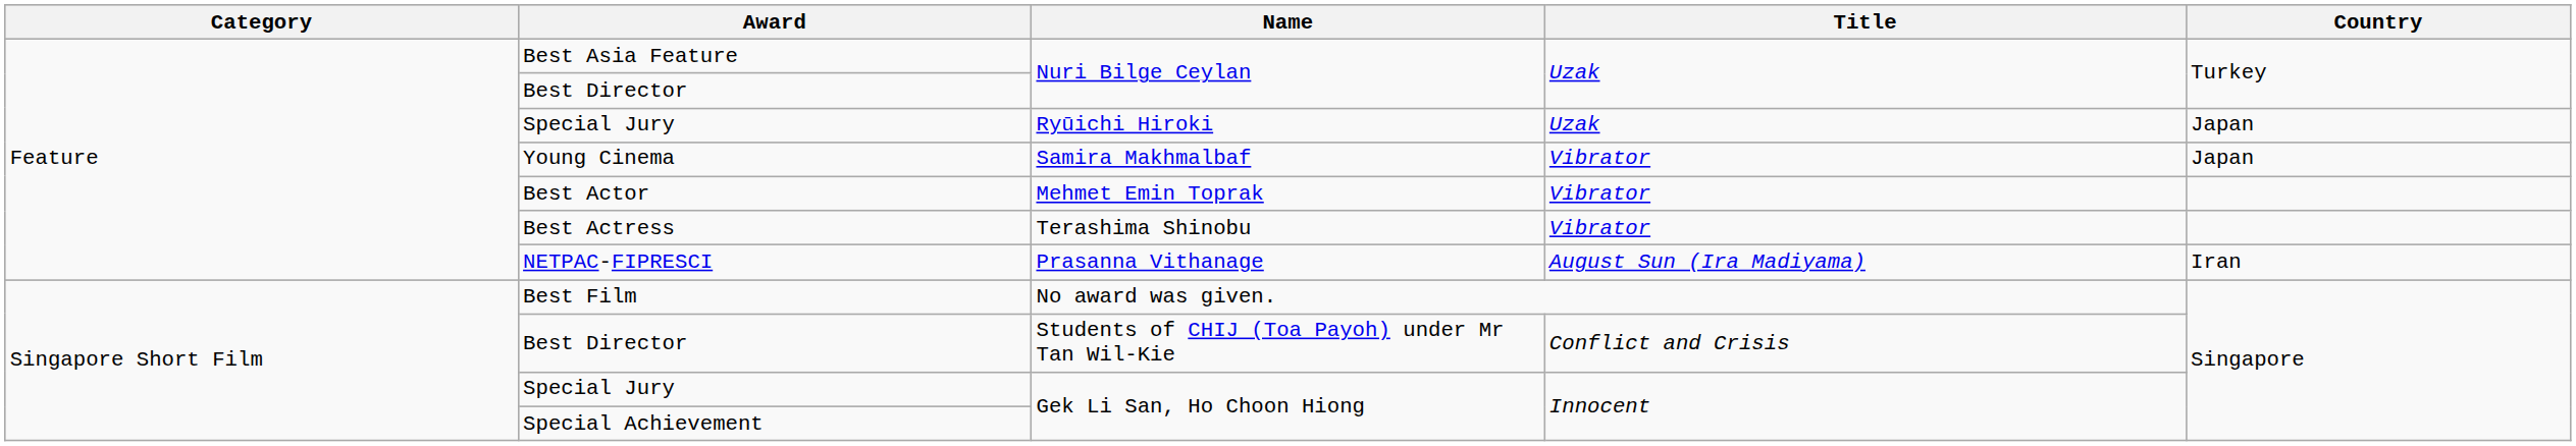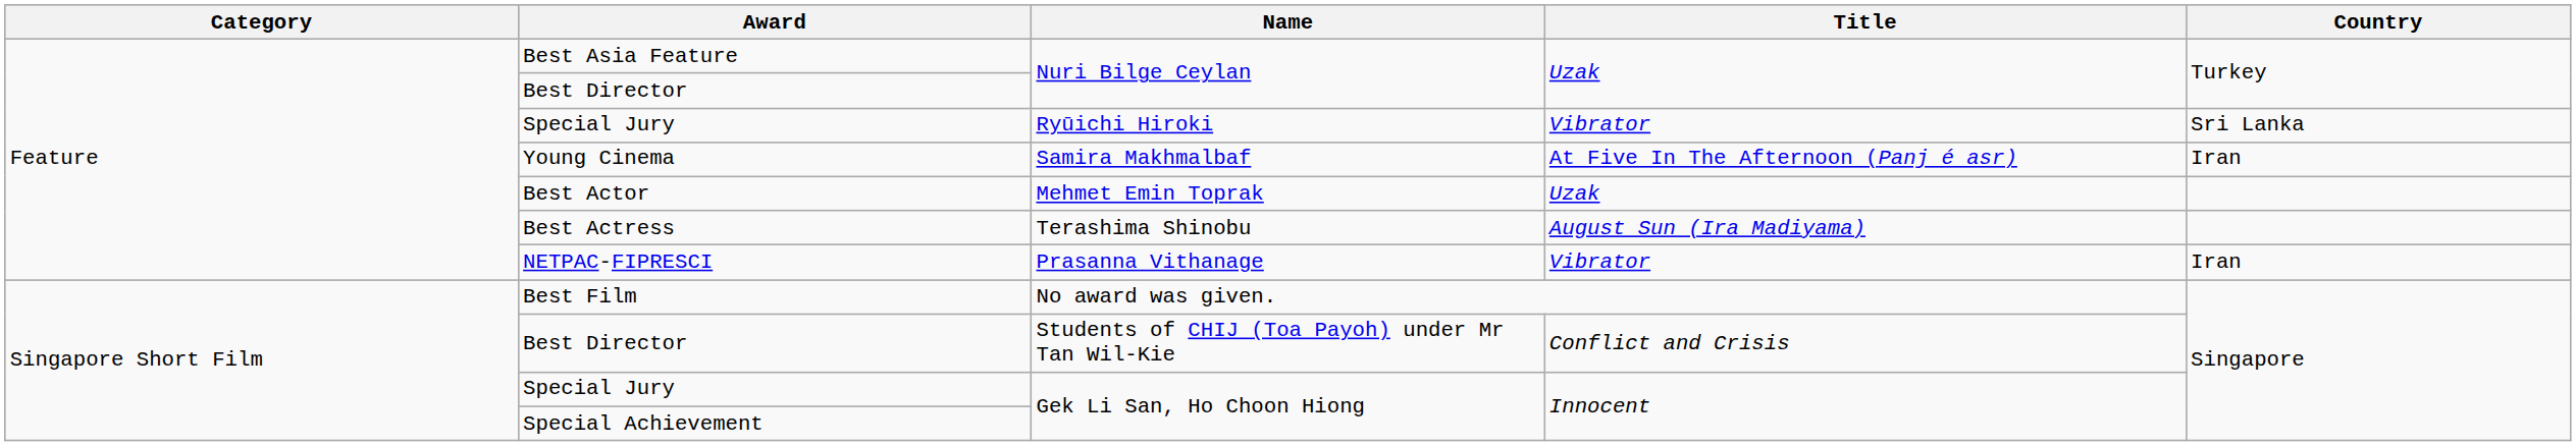Special Jury / Ryūichi Hiroki | Title: Uzak -> Vibrator
Special Jury / Ryūichi Hiroki | Country: Japan -> Sri Lanka
Young Cinema | Title: Vibrator -> At Five In The Afternoon (Panj é asr)
Young Cinema | Country: Japan -> Iran
Best Actor | Title: Vibrator -> Uzak
Best Actress | Title: Vibrator -> August Sun (Ira Madiyama)
NETPAC-FIPRESCI | Title: August Sun (Ira Madiyama) -> Vibrator
